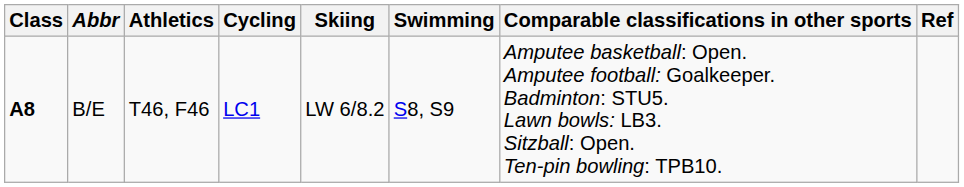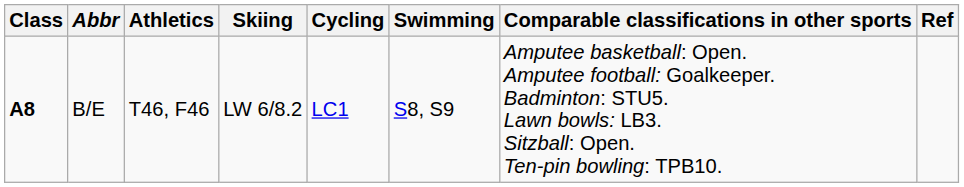columns swapped: Cycling <-> Skiing
